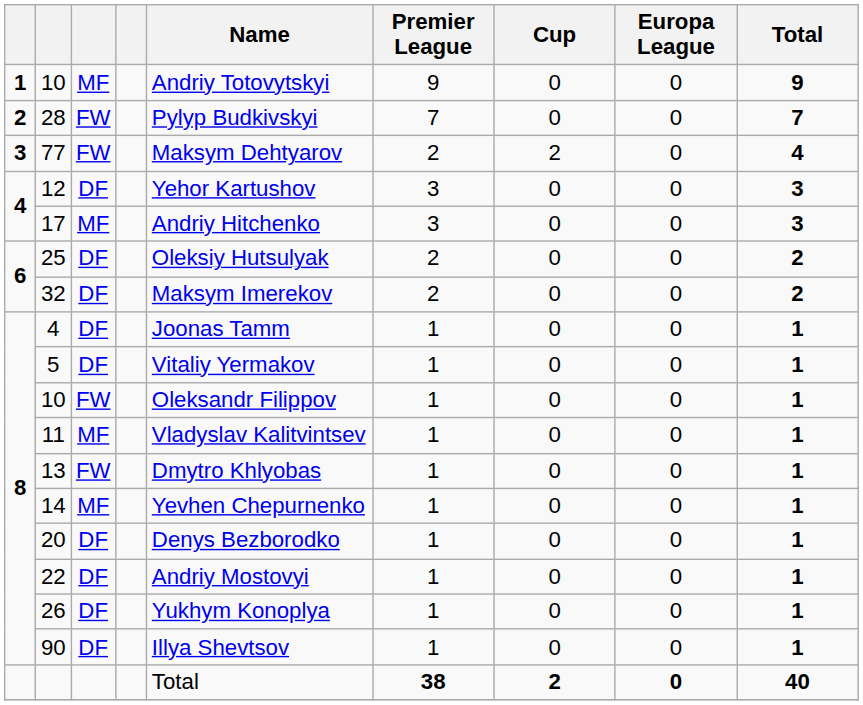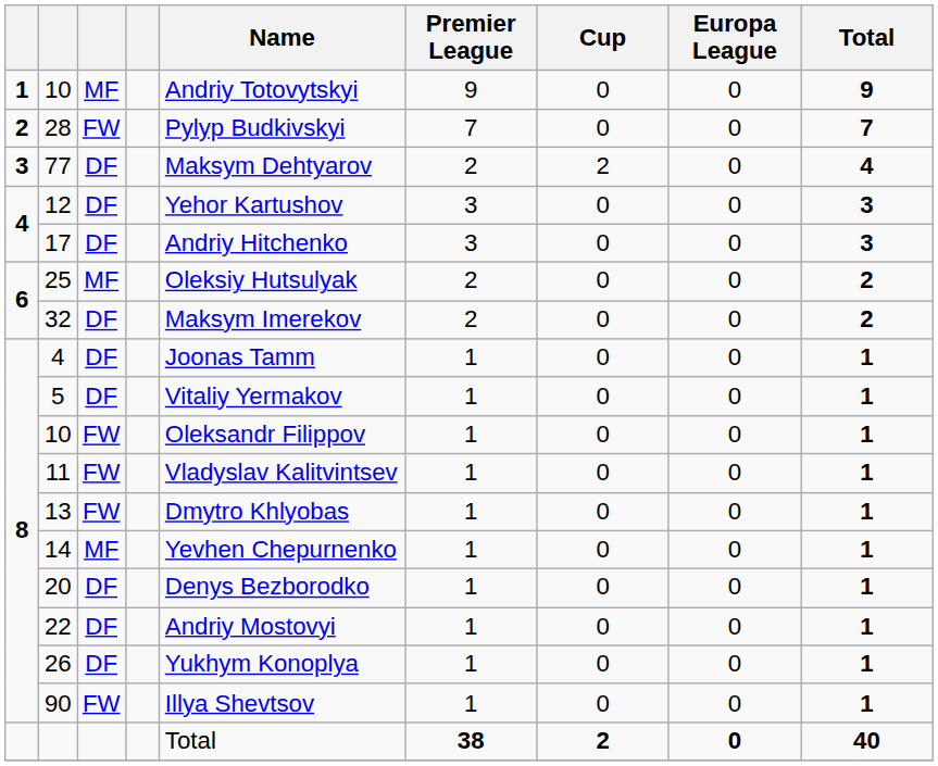77 | column 3: FW -> DF
17 | column 3: MF -> DF
25 | column 3: DF -> MF
11 | column 3: MF -> FW
90 | column 3: DF -> FW
